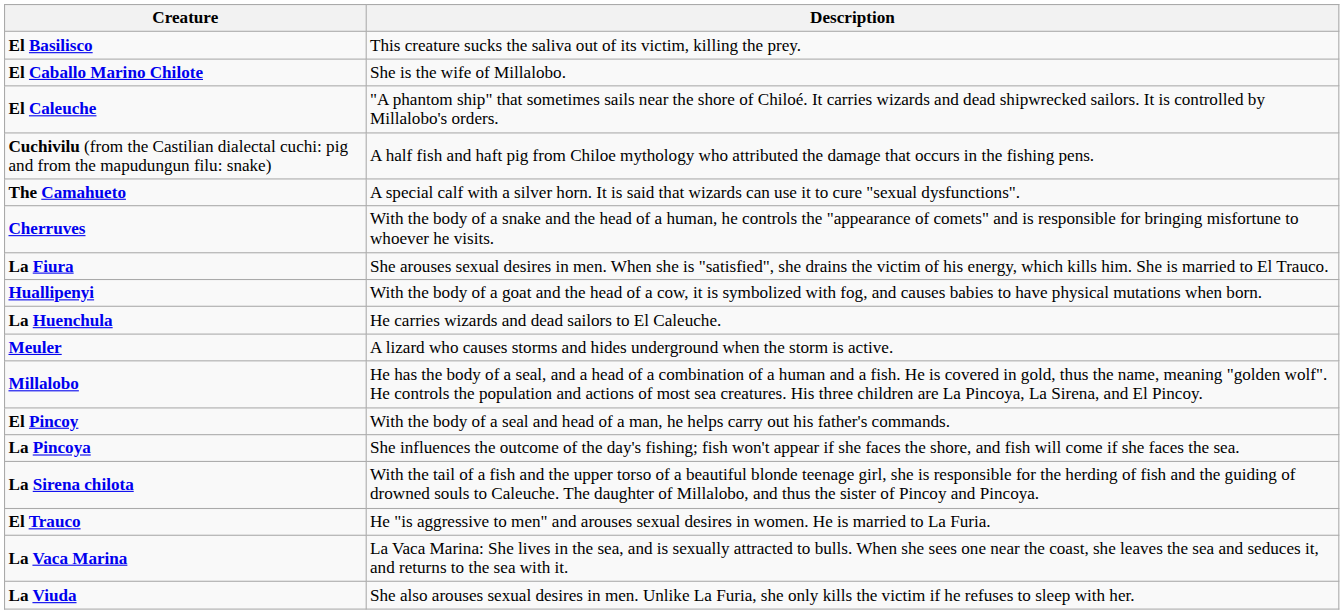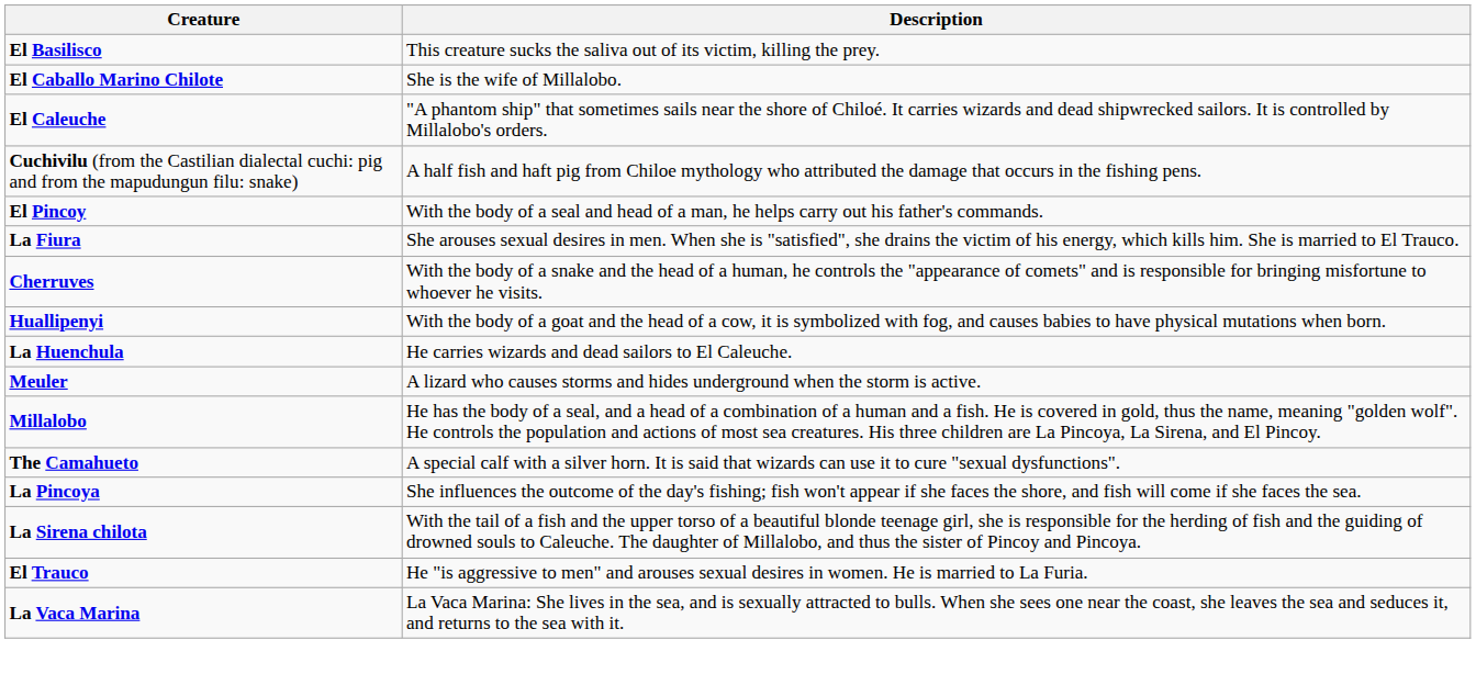rows swapped: The Camahueto <-> El Pincoy
rows swapped: Cherruves <-> La Fiura
- row: La Viuda | She also arouses sexual desires in men. Unlike La Furia, she only kills the victim if he refuses to sleep with her.
